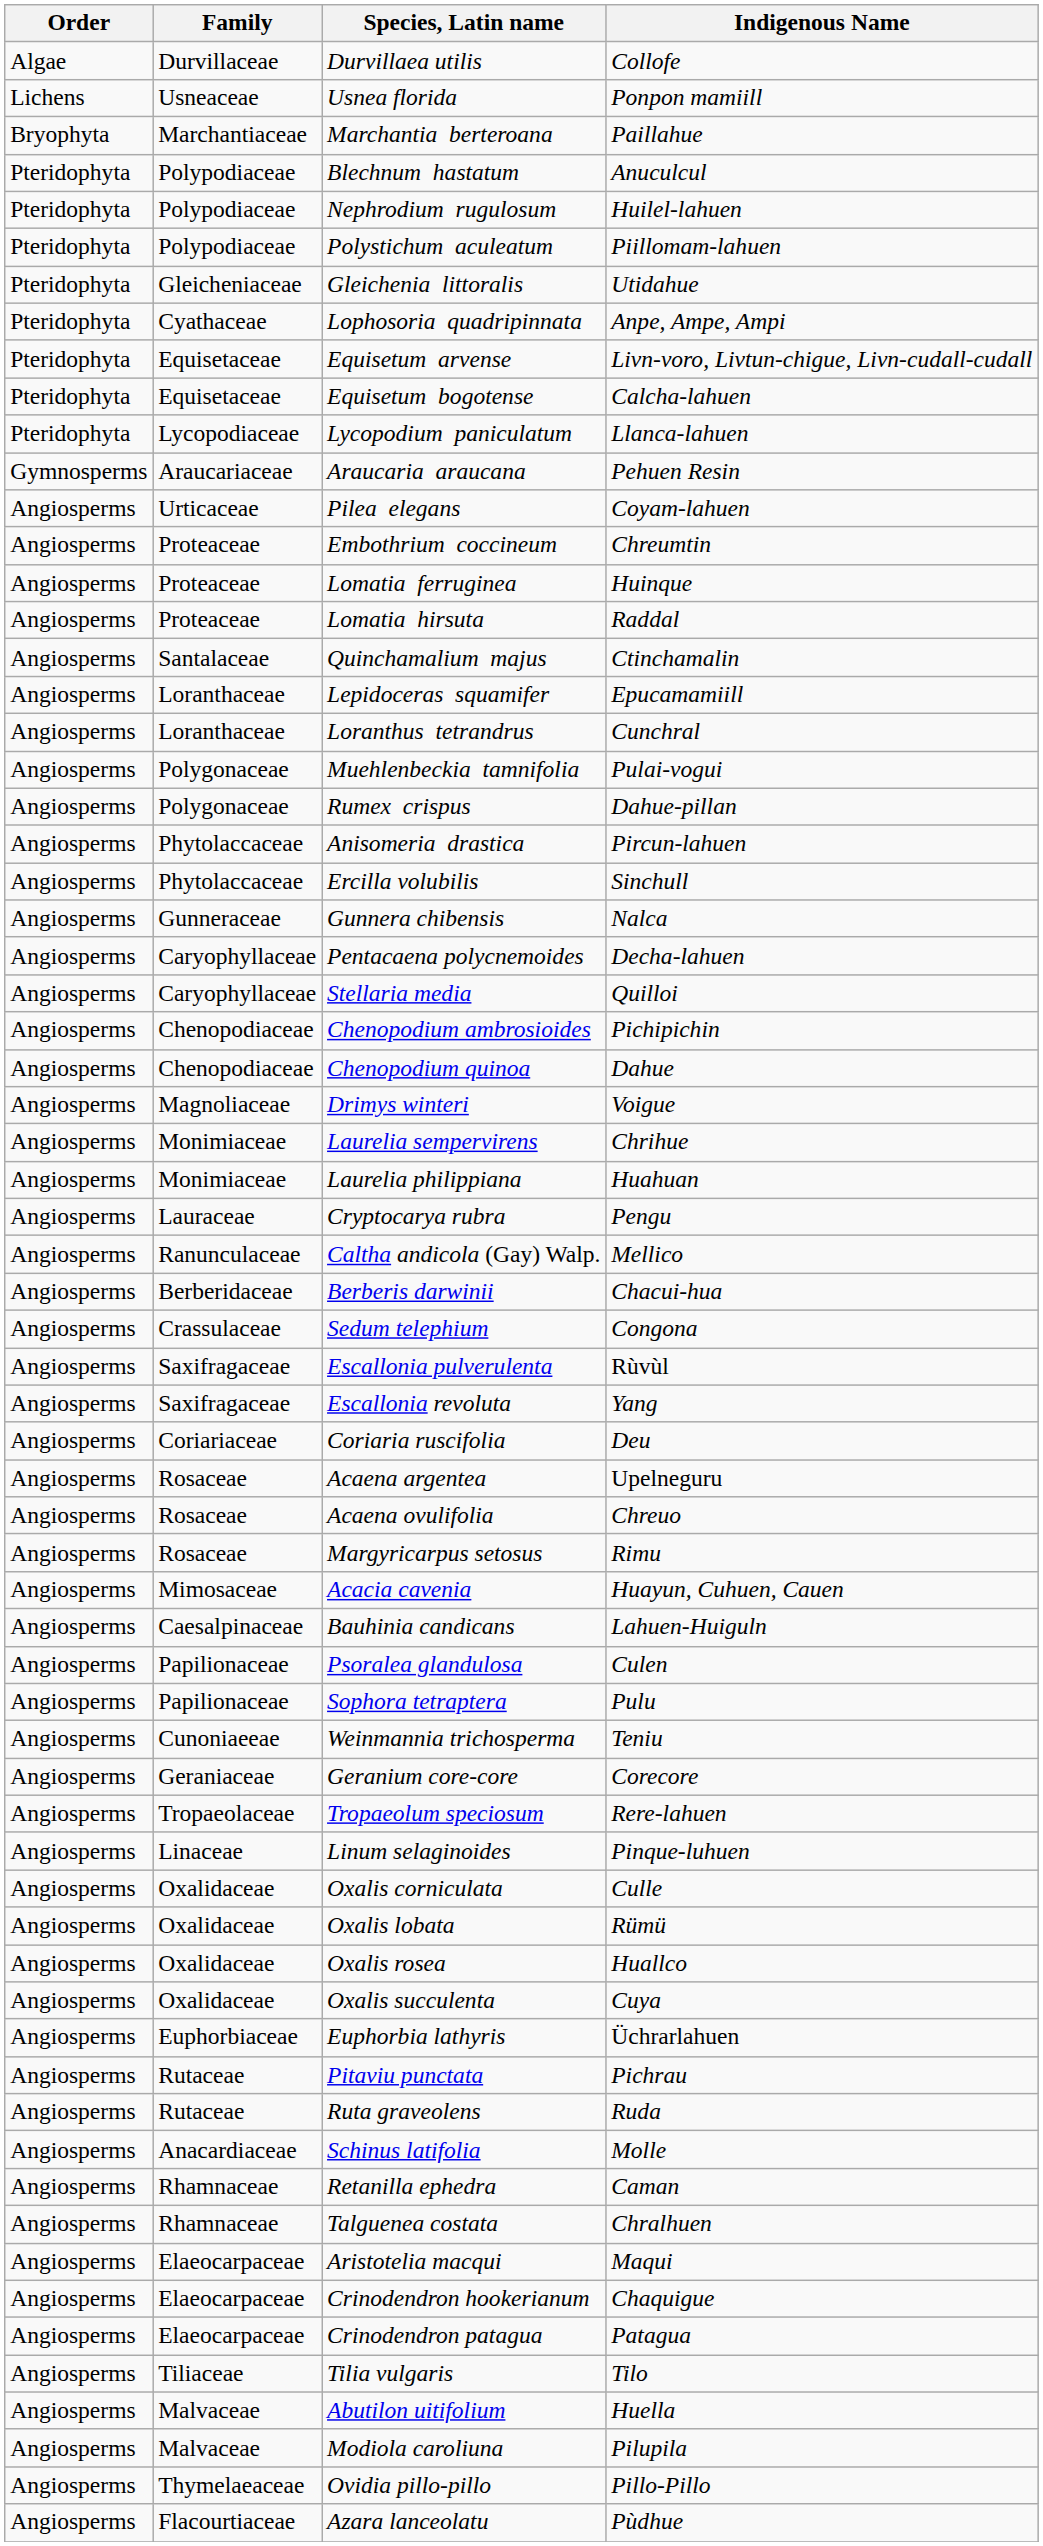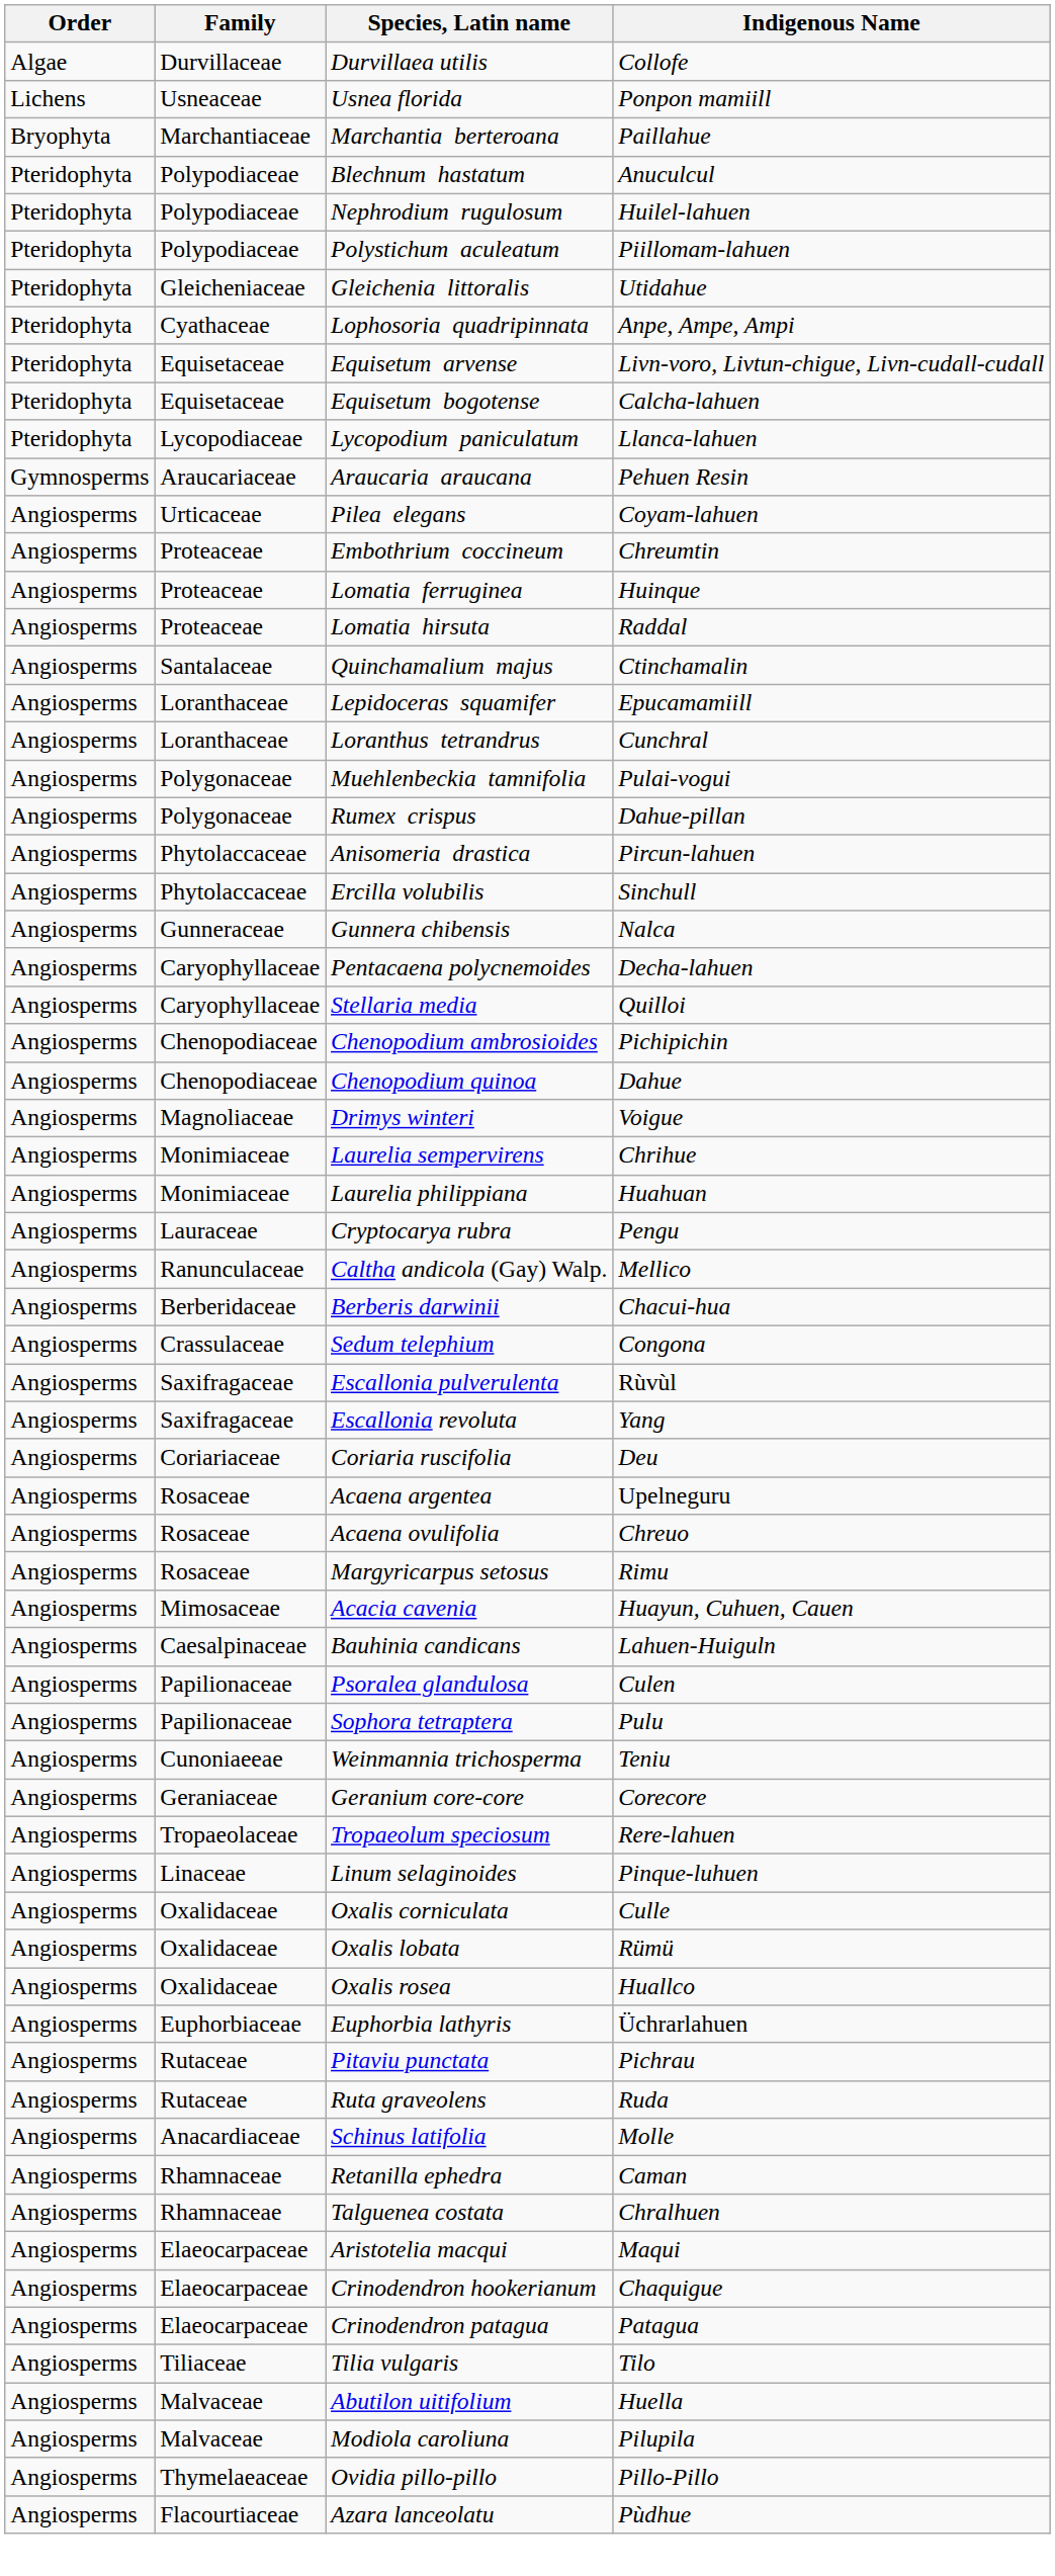- row: Angiosperms | Oxalidaceae | Oxalis succulenta | Cuya
